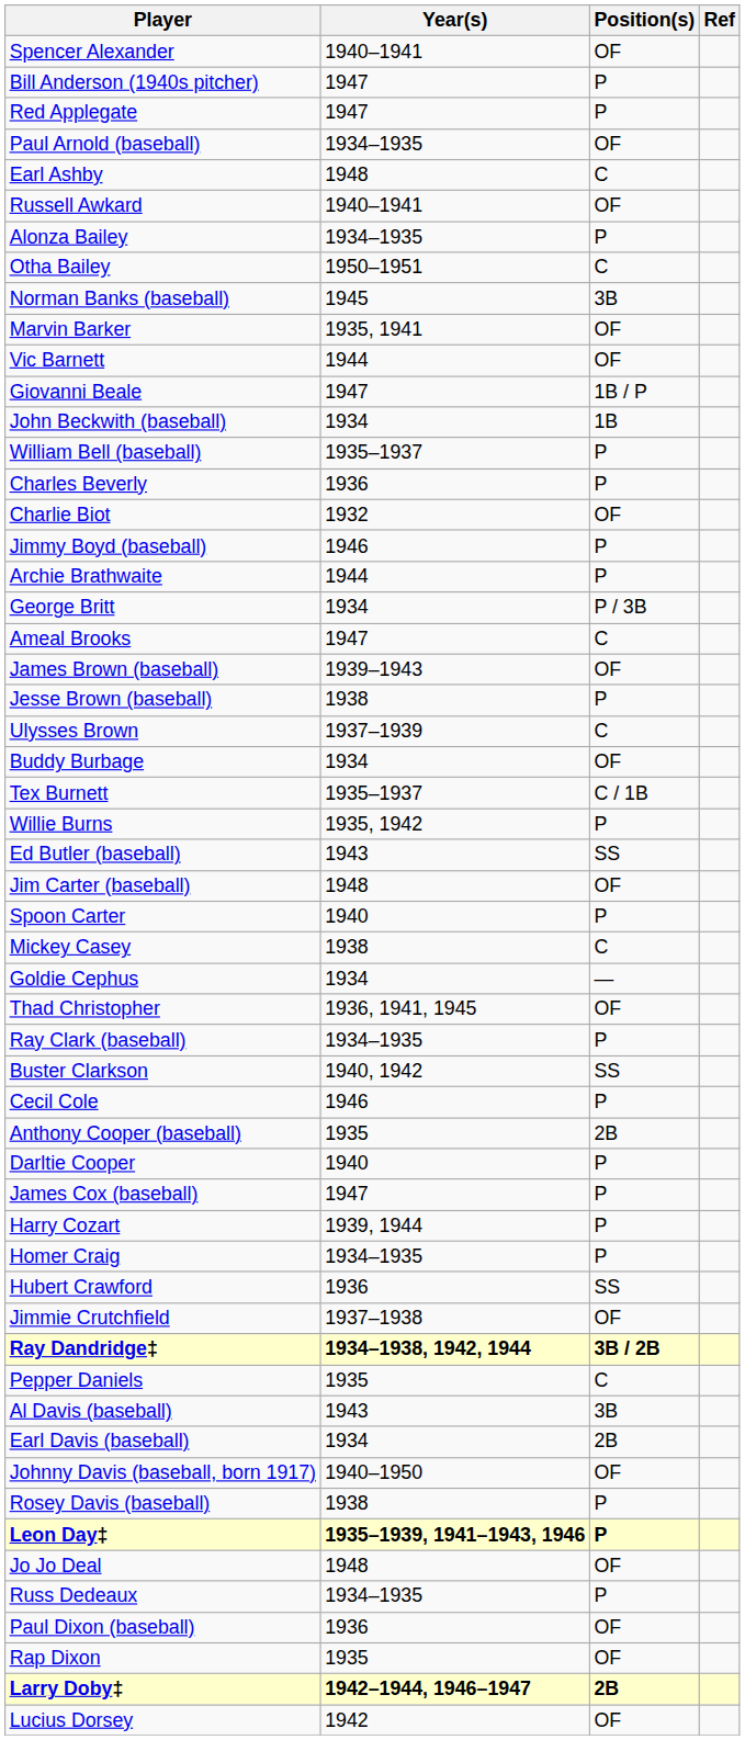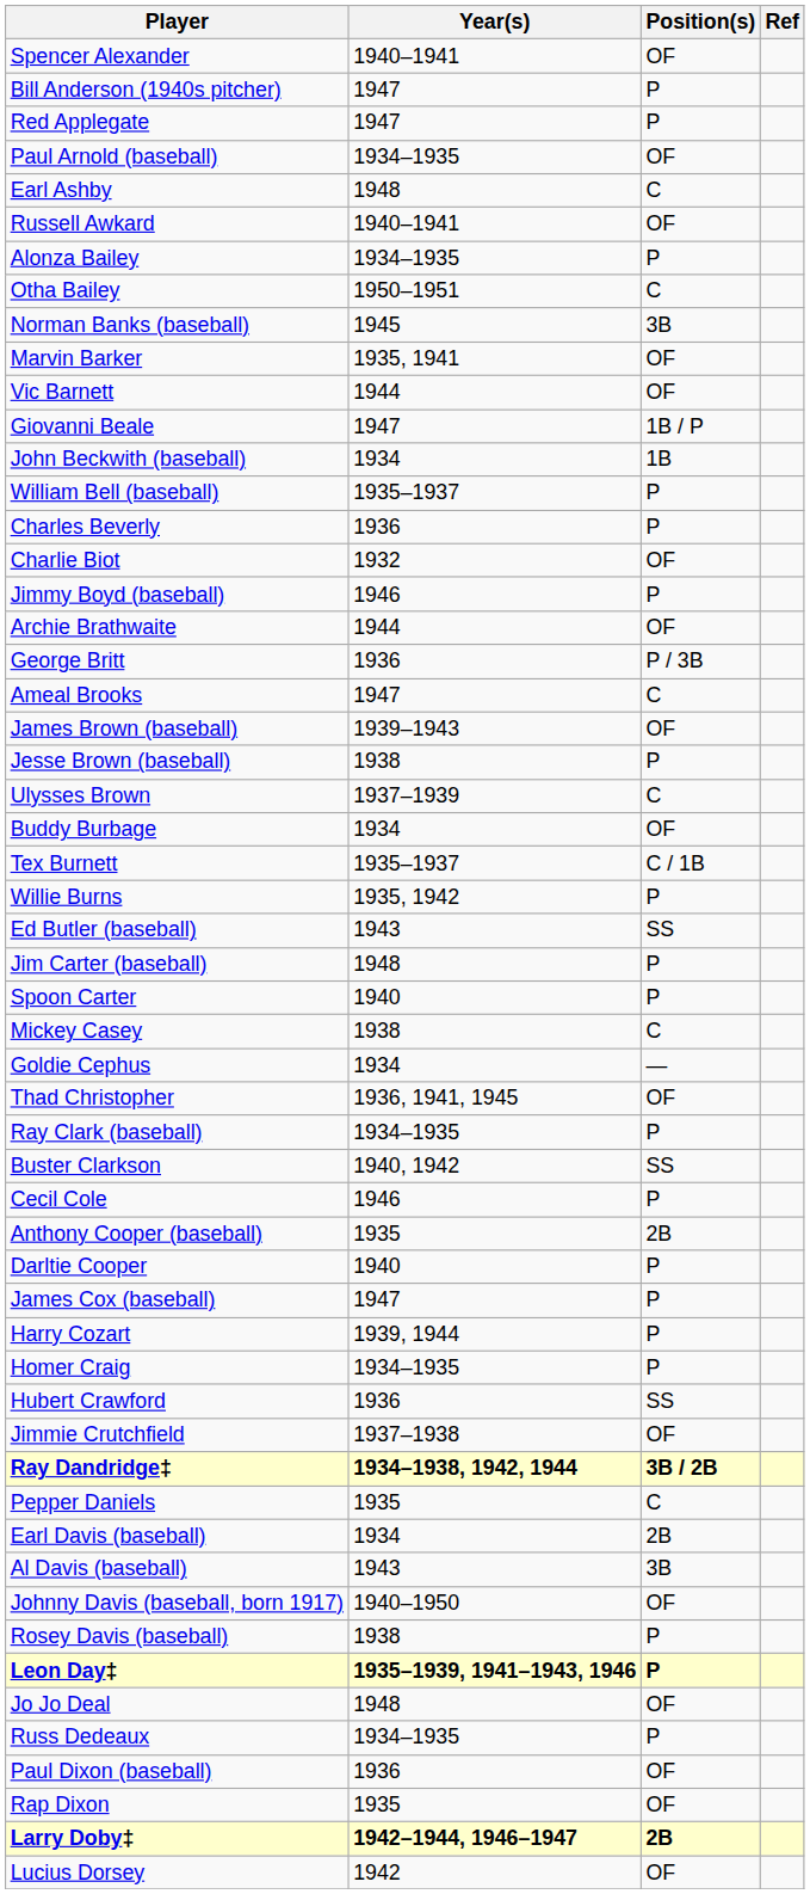Archie Brathwaite | Position(s): P -> OF
George Britt | Year(s): 1934 -> 1936
Jim Carter (baseball) | Position(s): OF -> P
rows swapped: Al Davis (baseball) <-> Earl Davis (baseball)
